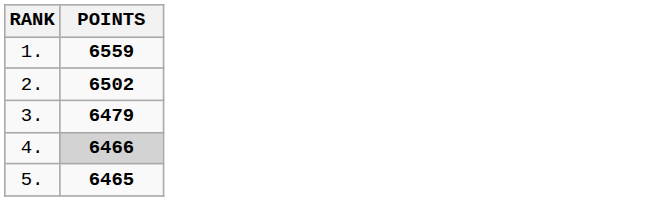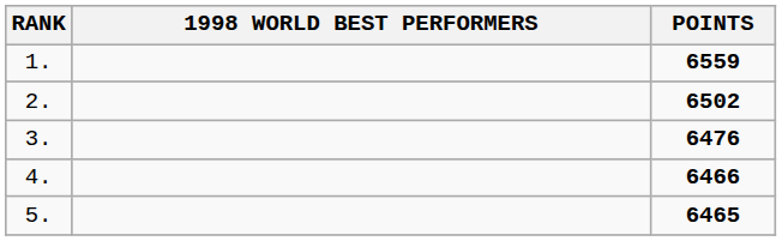+ column: 1998 WORLD BEST PERFORMERS
3. | POINTS: 6479 -> 6476
4. | POINTS: lightgrey background -> no background
